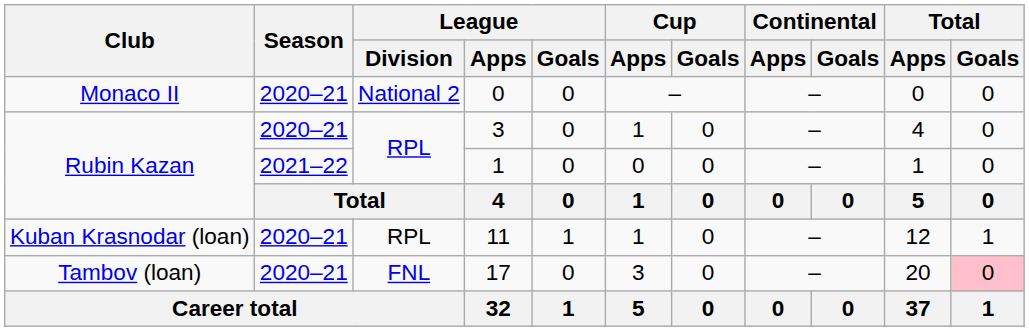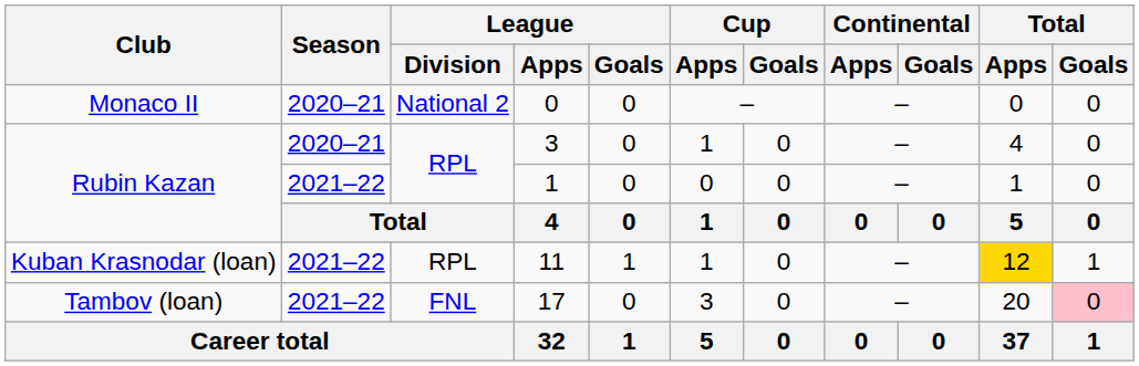11 | Season: 2020–21 -> 2021–22
11 | Total / Apps: no background -> gold background
17 | Season: 2020–21 -> 2021–22
